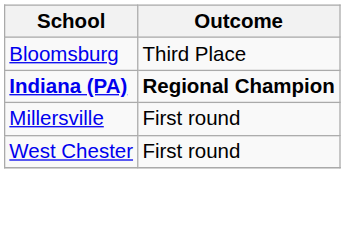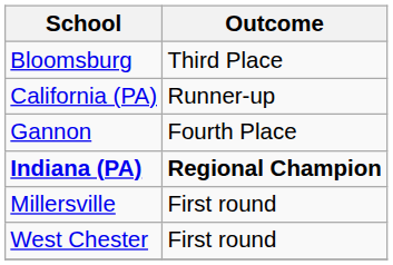+ row: California (PA) | Runner-up
+ row: Gannon | Fourth Place
